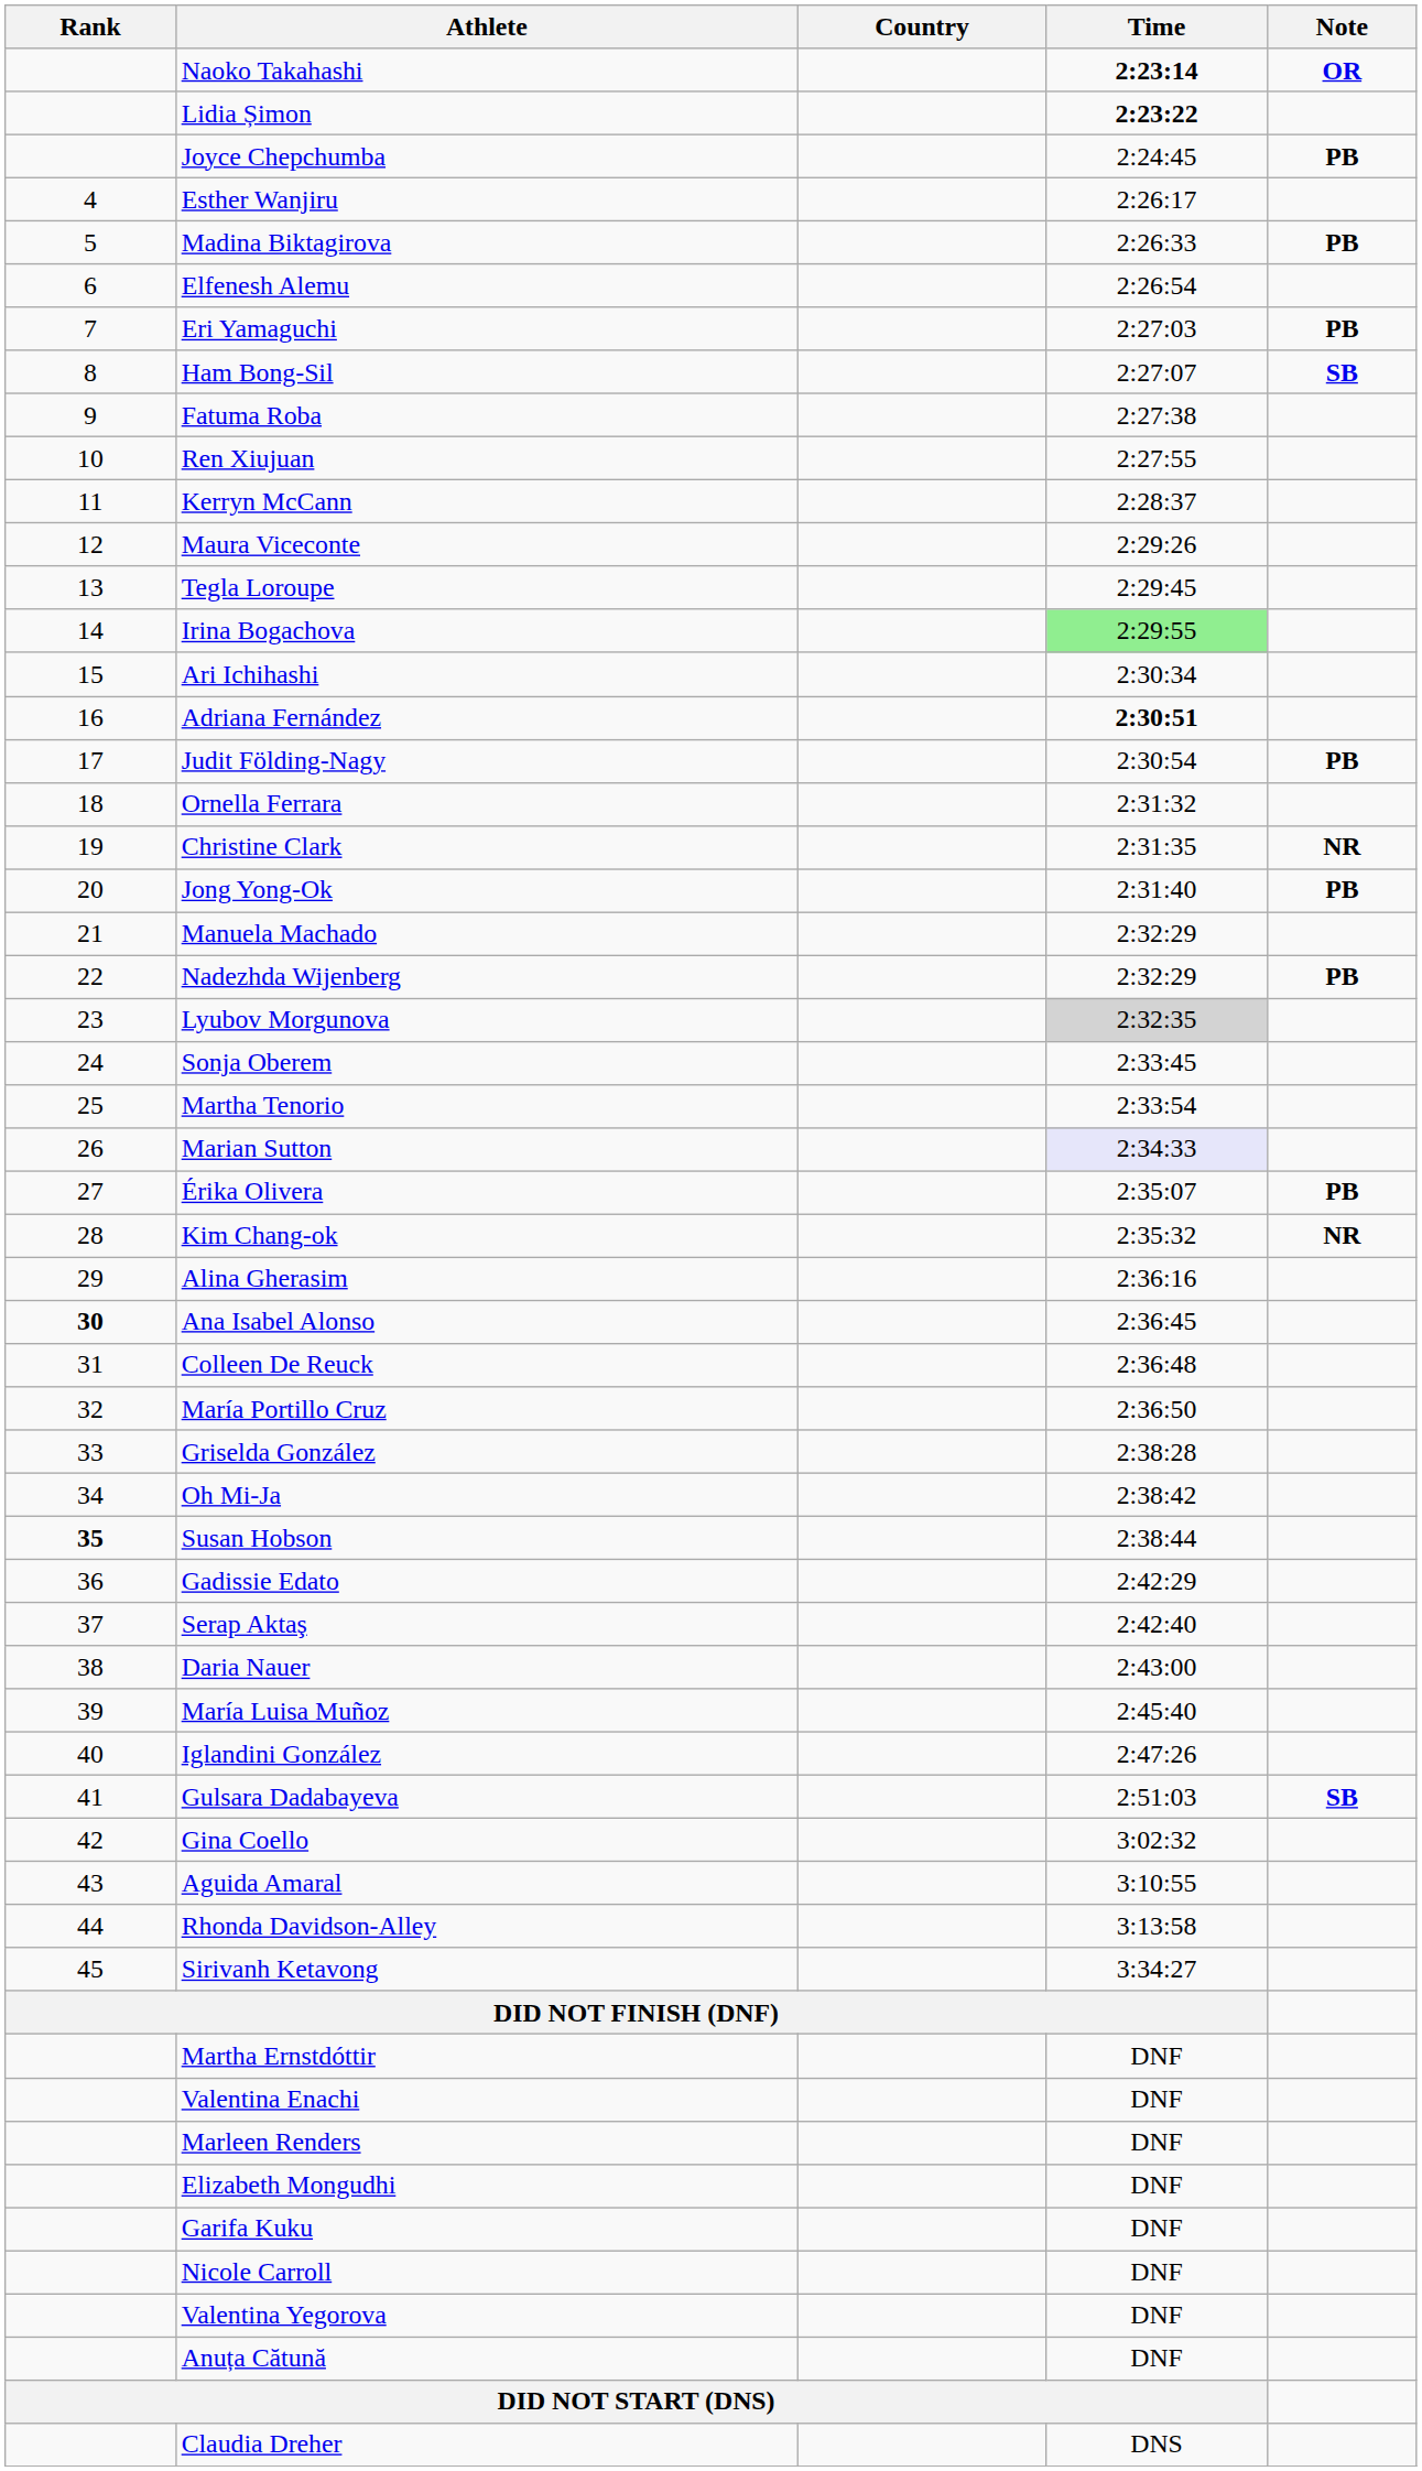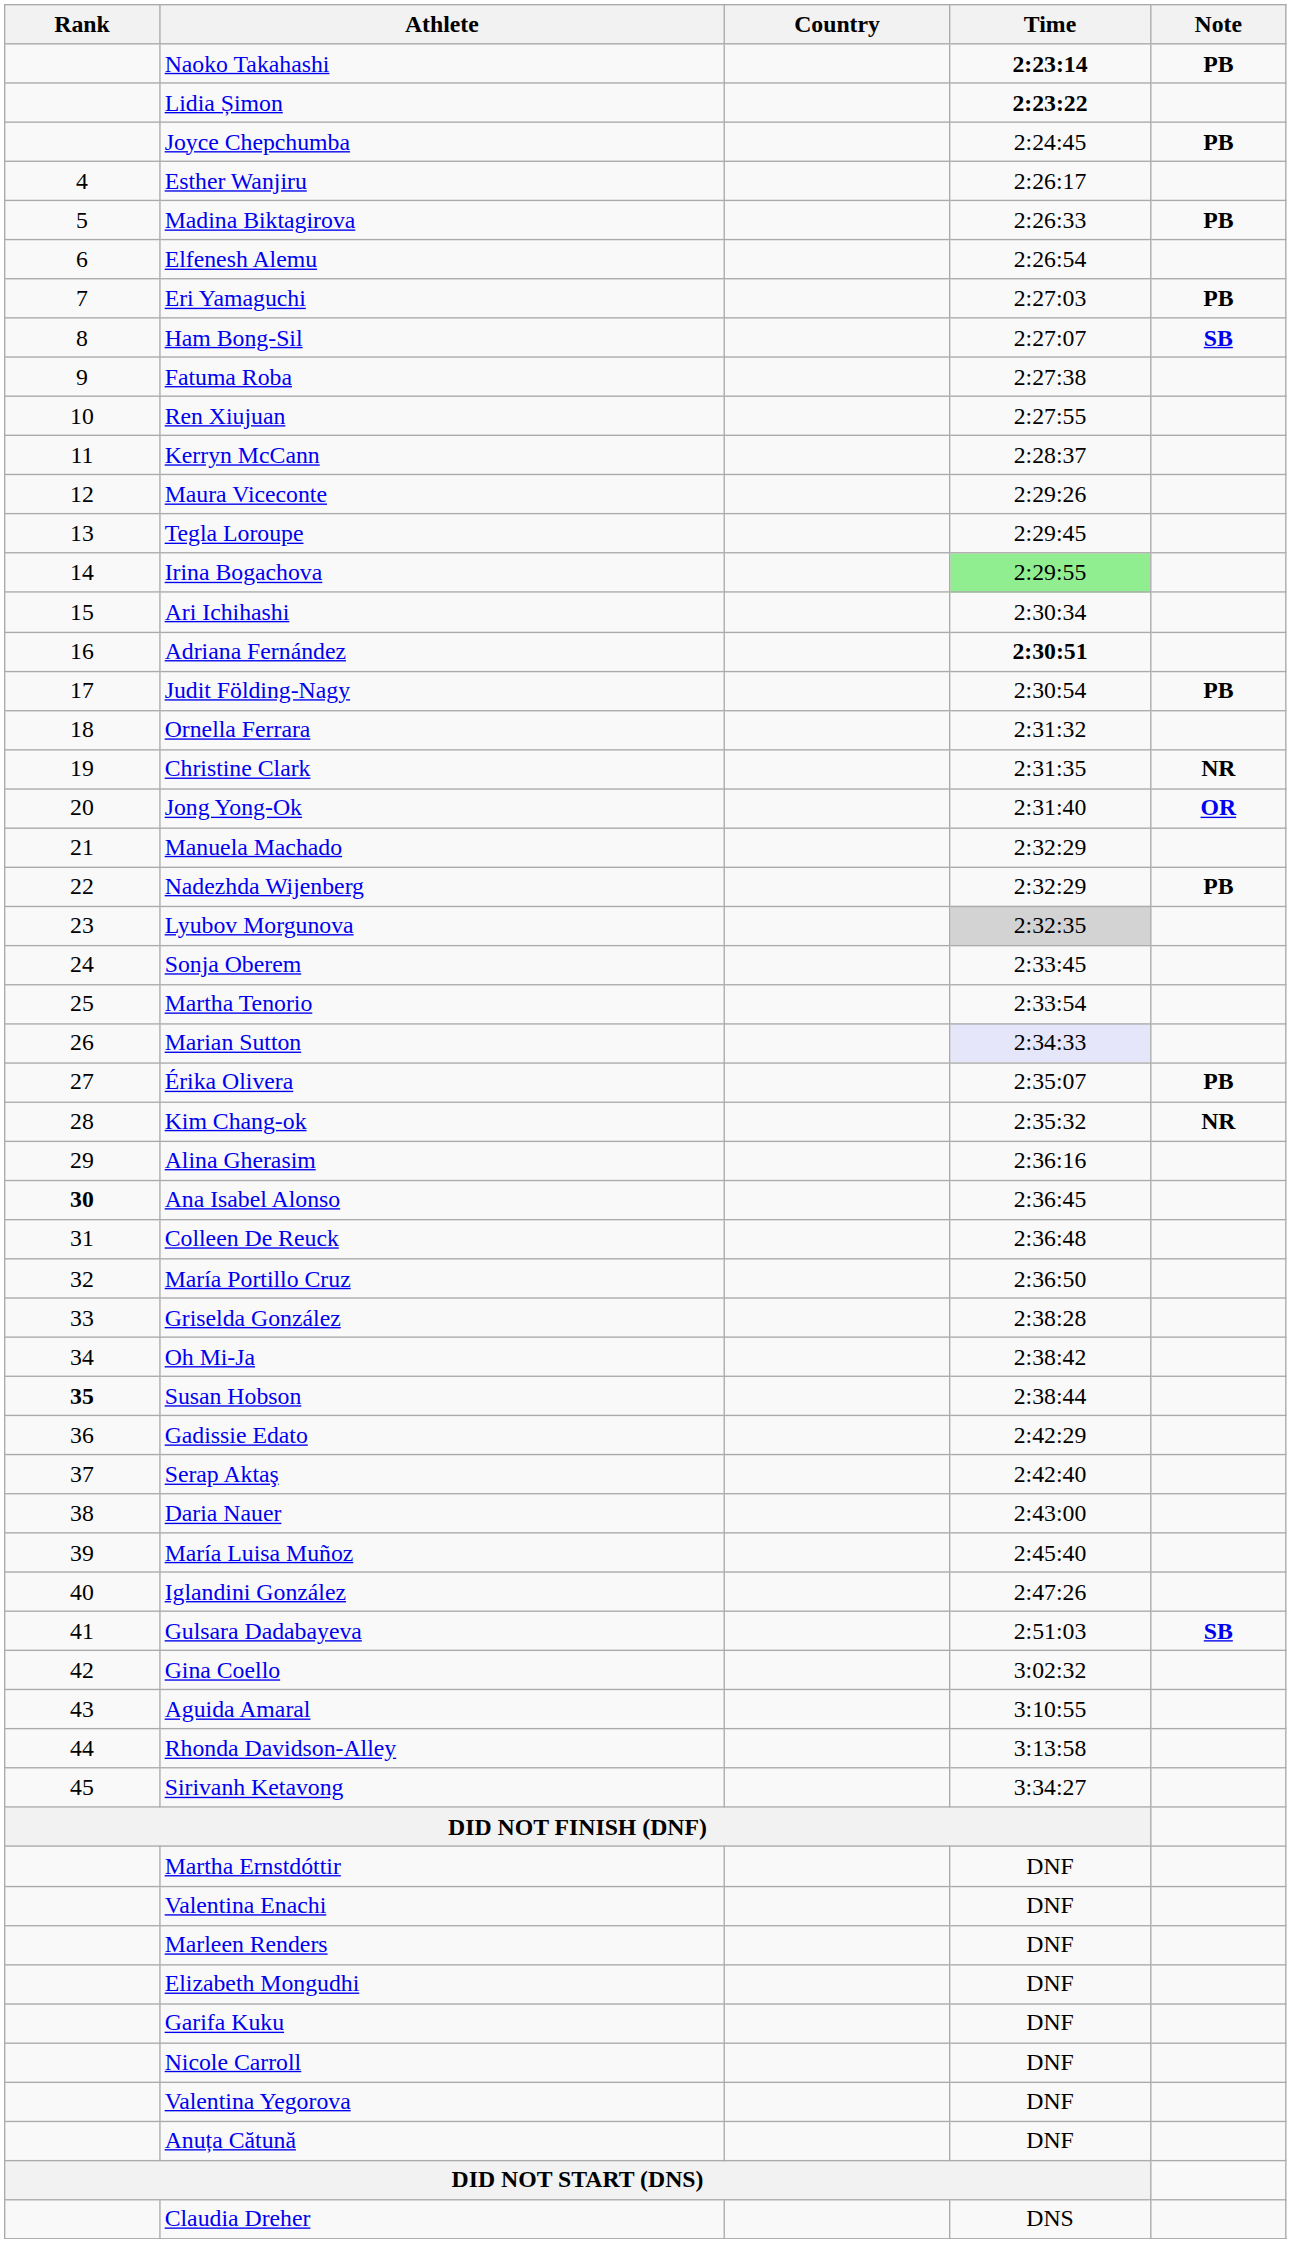Naoko Takahashi | Note: OR -> PB
Jong Yong-Ok | Note: PB -> OR
